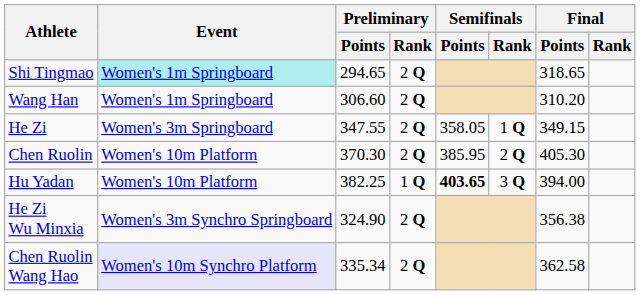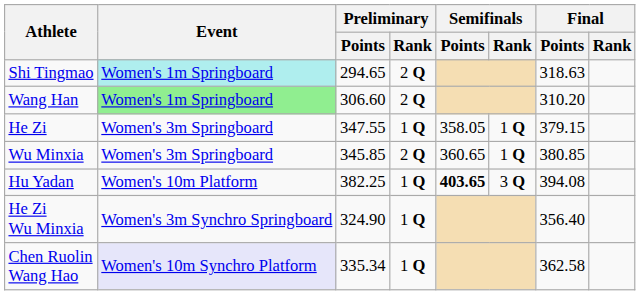Shi Tingmao | Final / Points: 318.65 -> 318.63
Wang Han | Event: no background -> lightgreen background
He Zi | Preliminary / Rank: 2 Q -> 1 Q
He Zi | Final / Points: 349.15 -> 379.15
+ row: Wu Minxia | Women's 3m Springboard | 345.85 | 2 Q | 360.65 | 1 Q | 380.85
- row: Chen Ruolin | Women's 10m Platform | 370.30 | 2 Q | 385.95 | 2 Q | 405.30
Hu Yadan | Final / Points: 394.00 -> 394.08
He Zi Wu Minxia | Preliminary / Rank: 2 Q -> 1 Q
He Zi Wu Minxia | Final / Points: 356.38 -> 356.40
Chen Ruolin Wang Hao | Preliminary / Rank: 2 Q -> 1 Q
